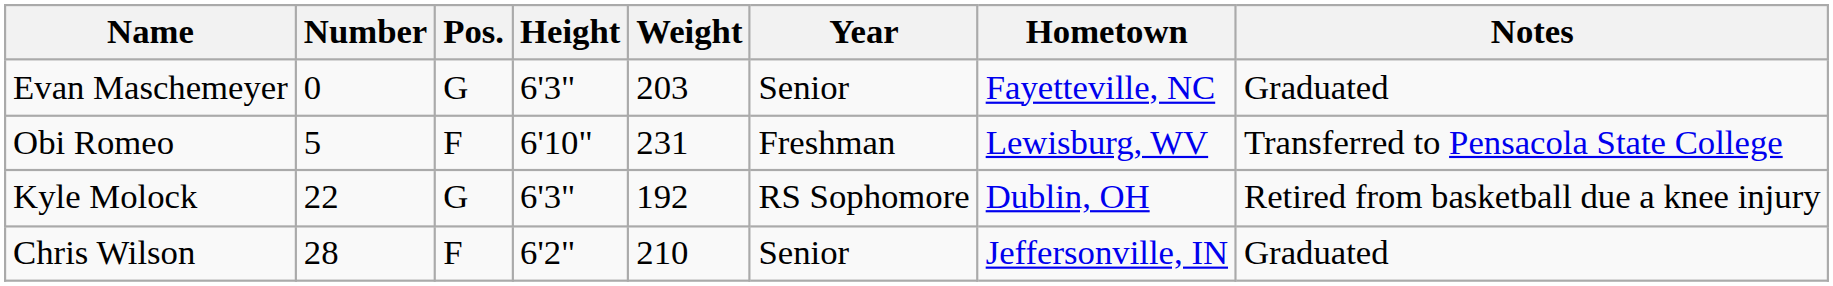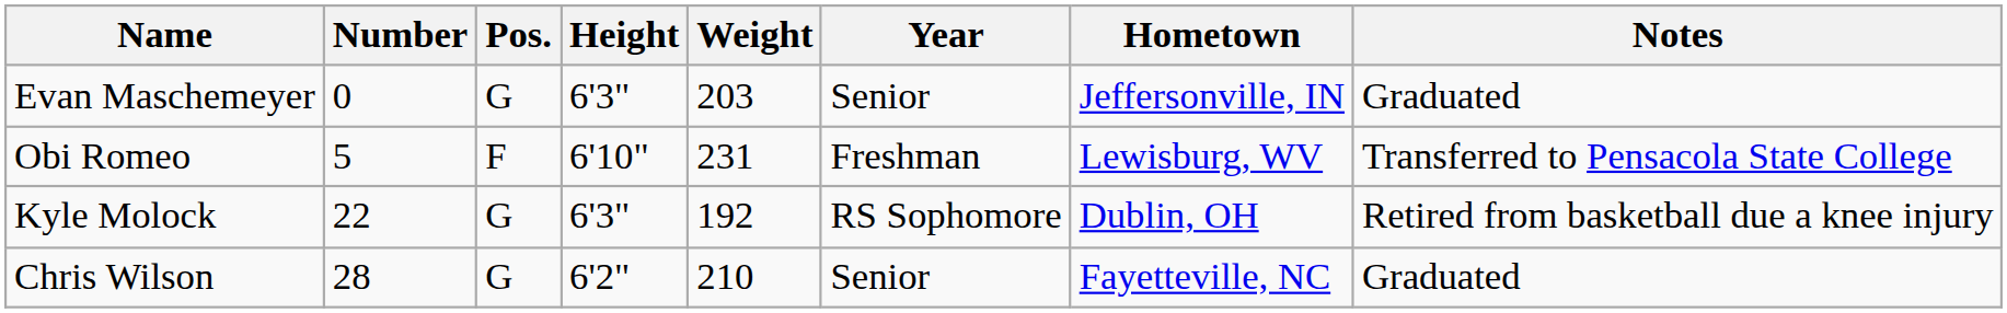Evan Maschemeyer | Hometown: Fayetteville, NC -> Jeffersonville, IN
Chris Wilson | Pos.: F -> G
Chris Wilson | Hometown: Jeffersonville, IN -> Fayetteville, NC
